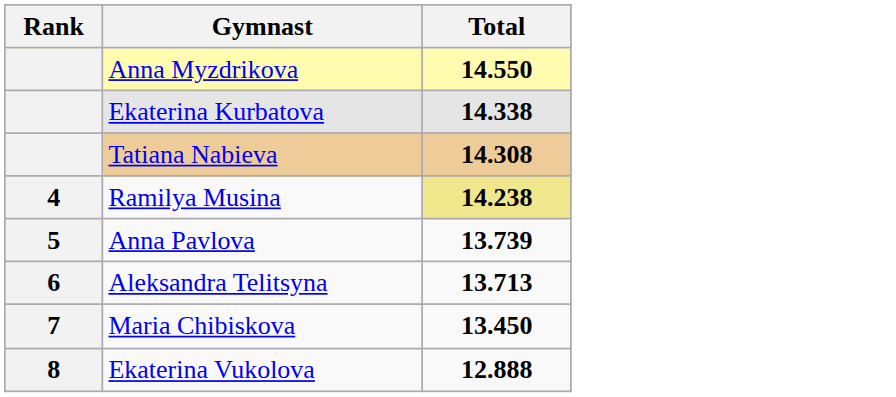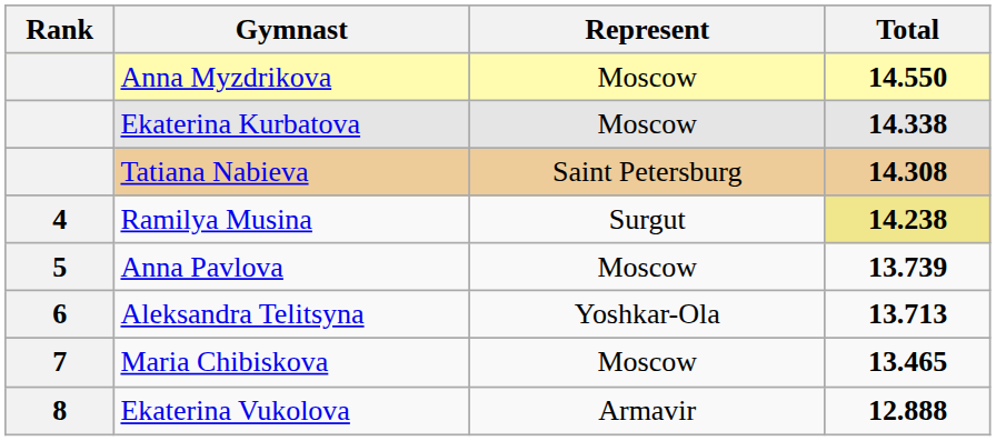+ column: Represent | Moscow | Moscow | Saint Petersburg | Surgut | Moscow | Yoshkar-Ola | Moscow | Armavir
Maria Chibiskova | Total: 13.450 -> 13.465
